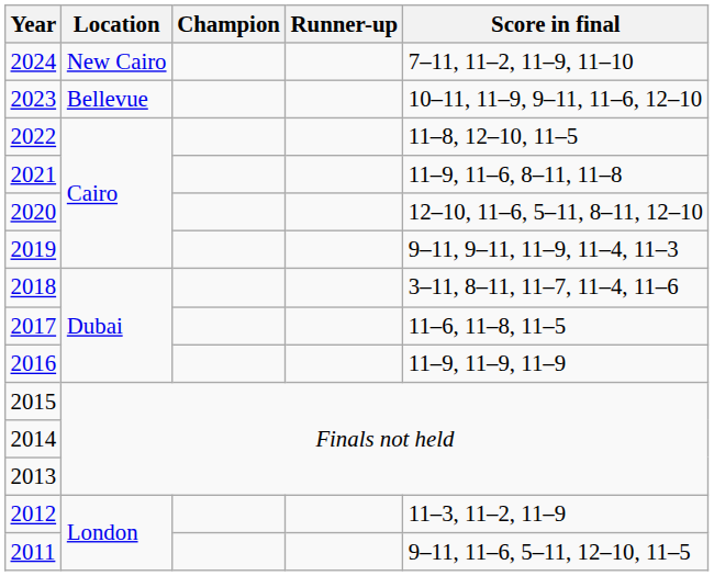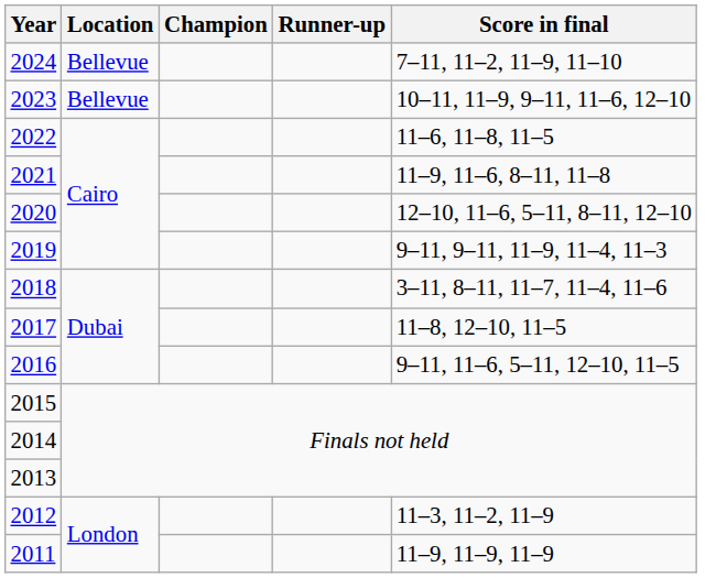2024 | Location: New Cairo -> Bellevue
2022 | Score in final: 11–8, 12–10, 11–5 -> 11–6, 11–8, 11–5
2017 | Score in final: 11–6, 11–8, 11–5 -> 11–8, 12–10, 11–5
2016 | Score in final: 11–9, 11–9, 11–9 -> 9–11, 11–6, 5–11, 12–10, 11–5
2011 | Score in final: 9–11, 11–6, 5–11, 12–10, 11–5 -> 11–9, 11–9, 11–9
